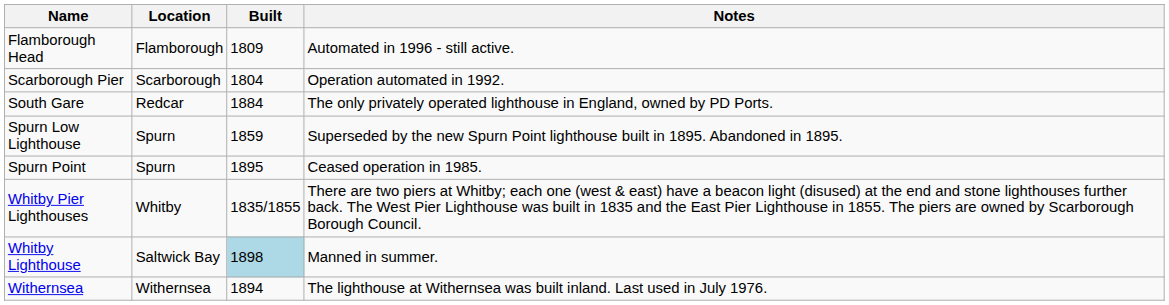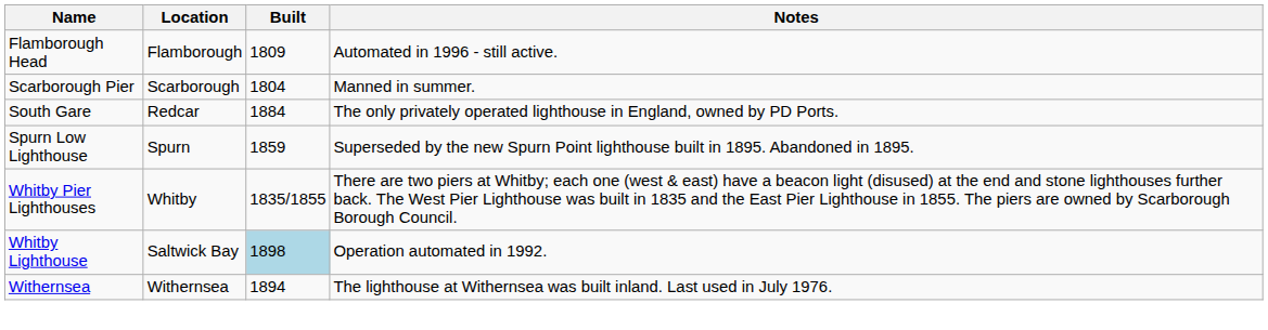Scarborough Pier | Notes: Operation automated in 1992. -> Manned in summer.
- row: Spurn Point | Spurn | 1895 | Ceased operation in 1985.
Whitby Lighthouse | Notes: Manned in summer. -> Operation automated in 1992.
